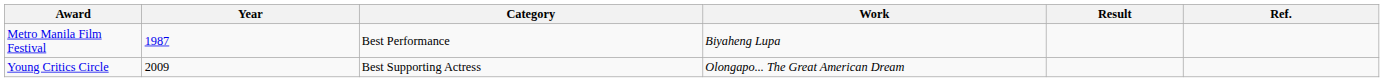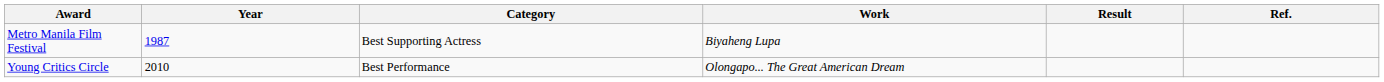Metro Manila Film Festival | Category: Best Performance -> Best Supporting Actress
Young Critics Circle | Year: 2009 -> 2010
Young Critics Circle | Category: Best Supporting Actress -> Best Performance
